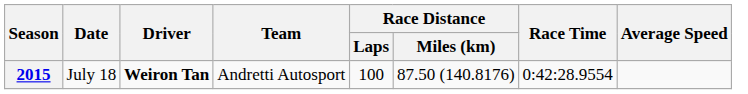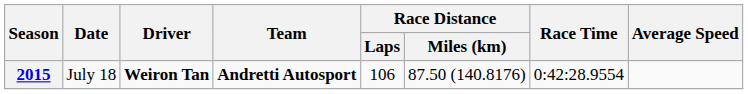2015 | Team: normal -> bold
2015 | Race Distance / Laps: 100 -> 106
